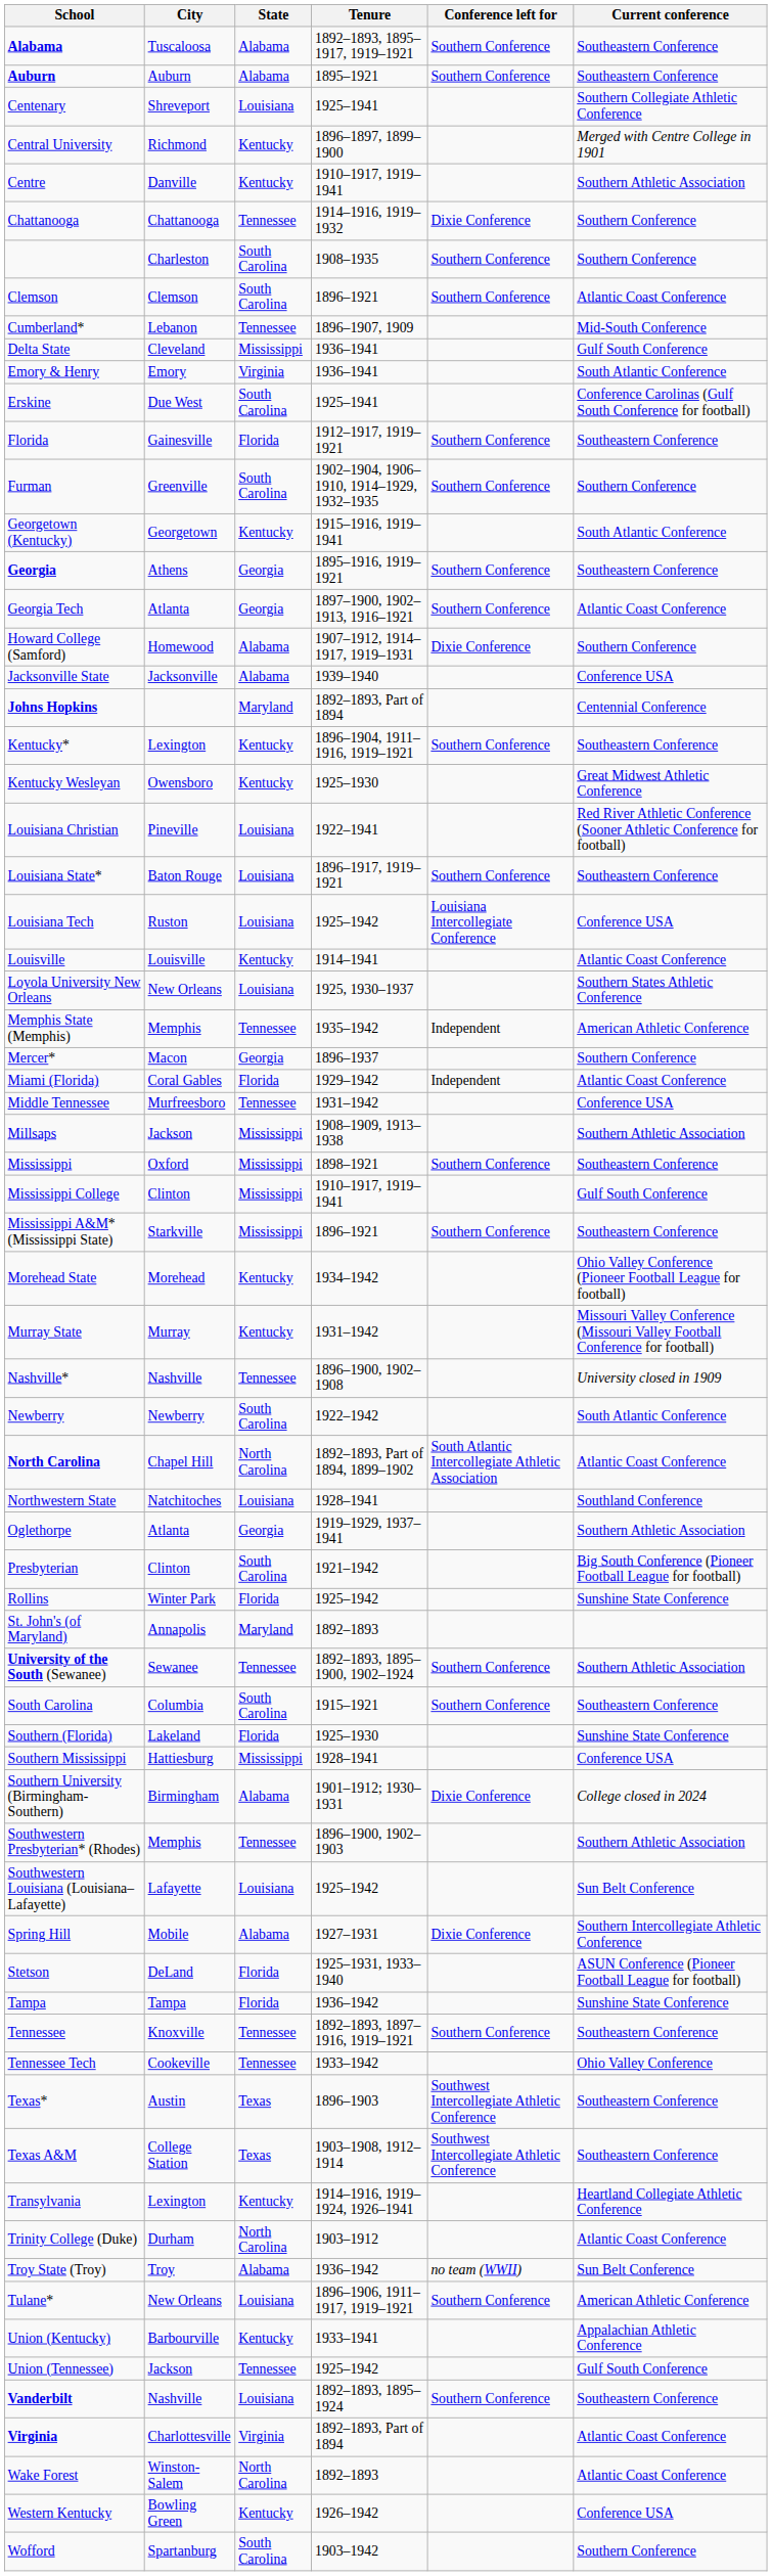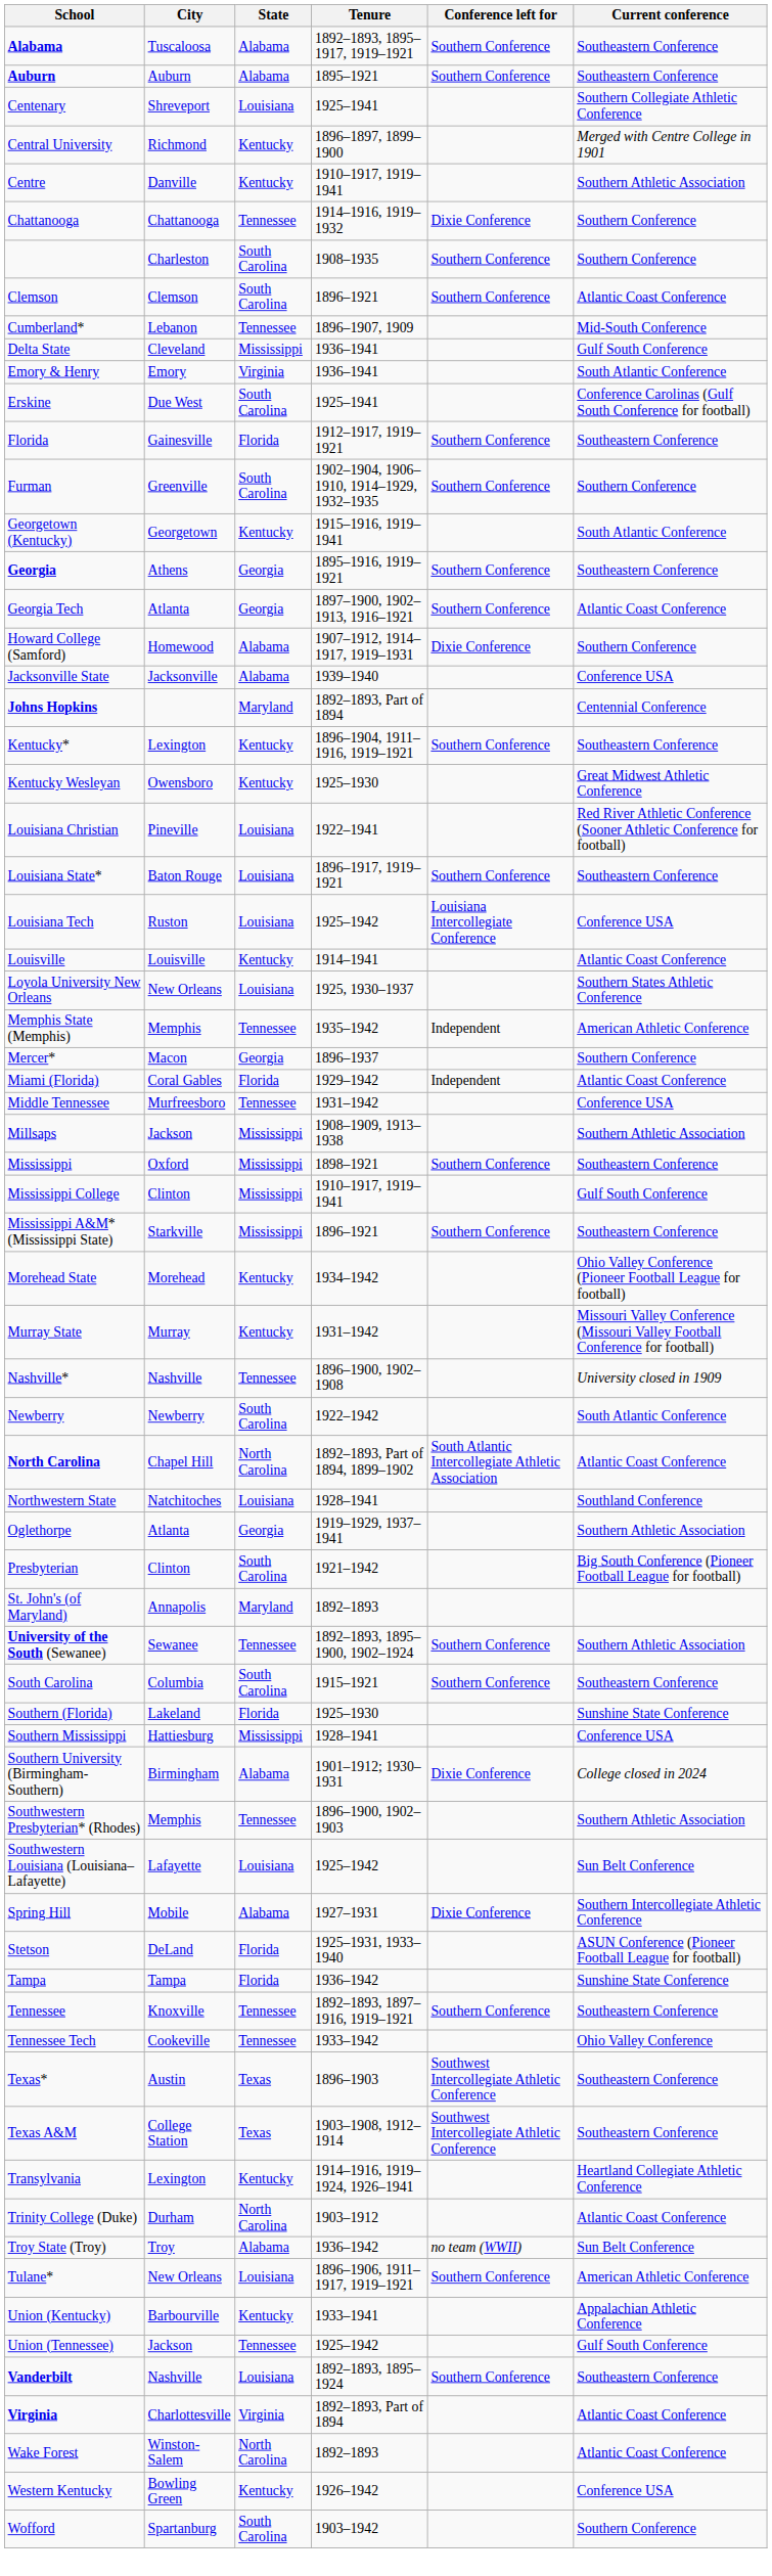- row: Rollins | Winter Park | Florida | 1925–1942 | Sunshine State Conference
